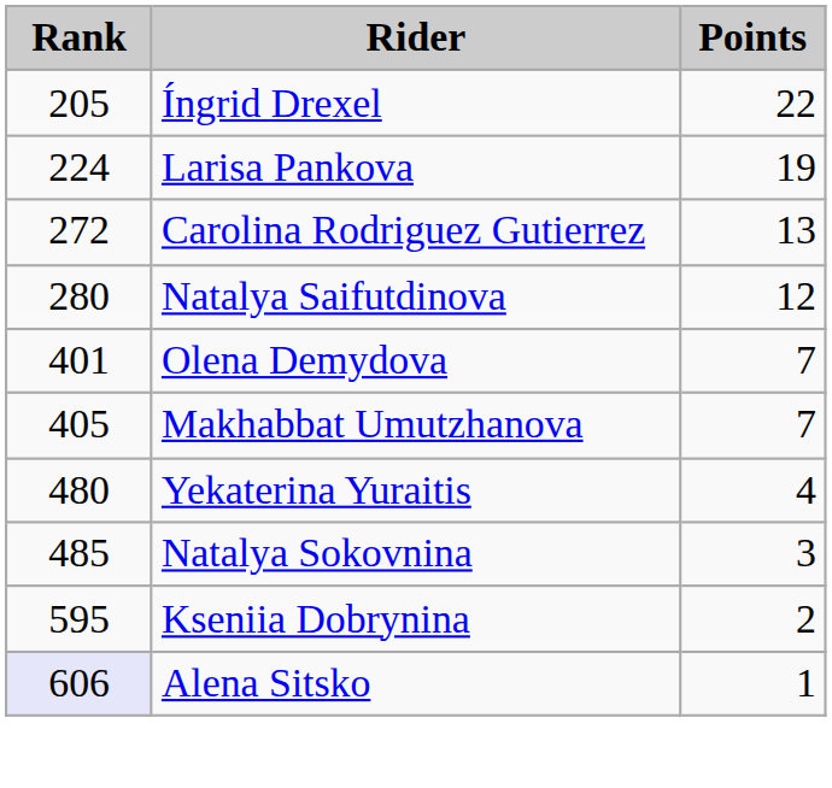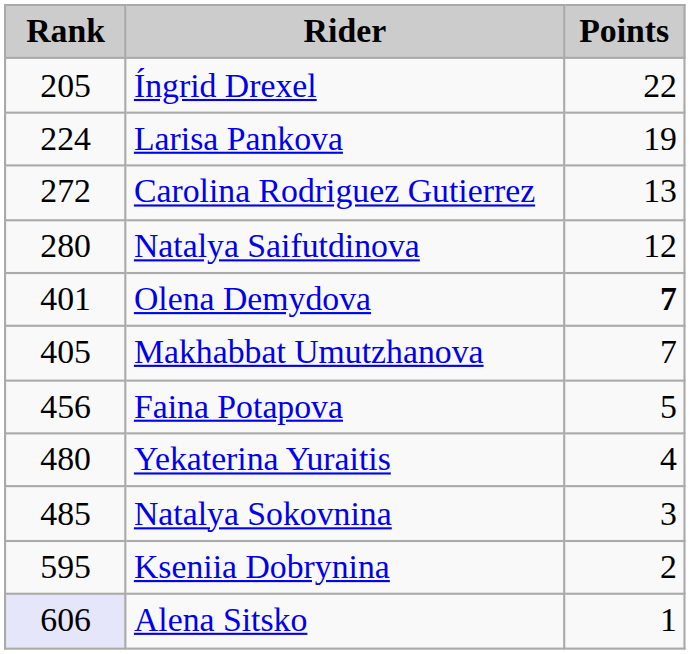Olena Demydova | Points: normal -> bold
+ row: 456 | Faina Potapova | 5
